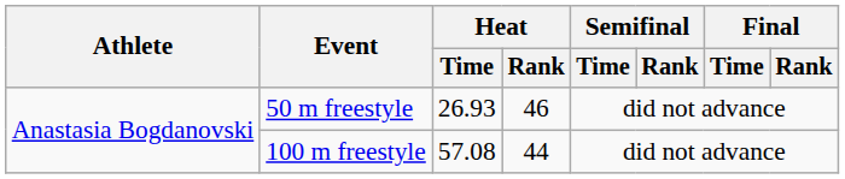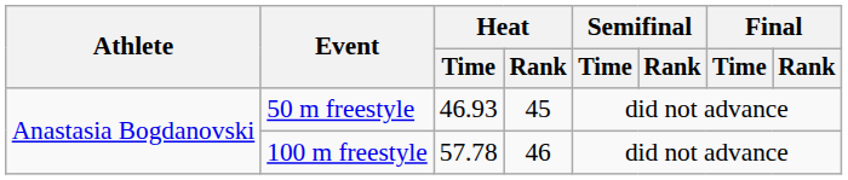50 m freestyle | Heat / Time: 26.93 -> 46.93
50 m freestyle | Heat / Rank: 46 -> 45
100 m freestyle | Heat / Time: 57.08 -> 57.78
100 m freestyle | Heat / Rank: 44 -> 46
